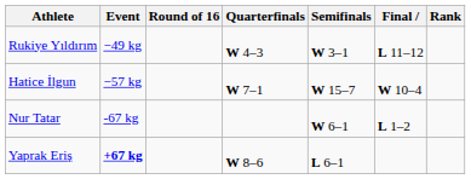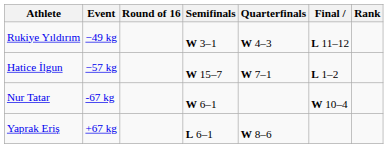columns swapped: Quarterfinals <-> Semifinals
Hatice İlgun | Final: W 10–4 -> L 1–2
Nur Tatar | Final: L 1–2 -> W 10–4
Yaprak Eriş | Event: bold -> normal
